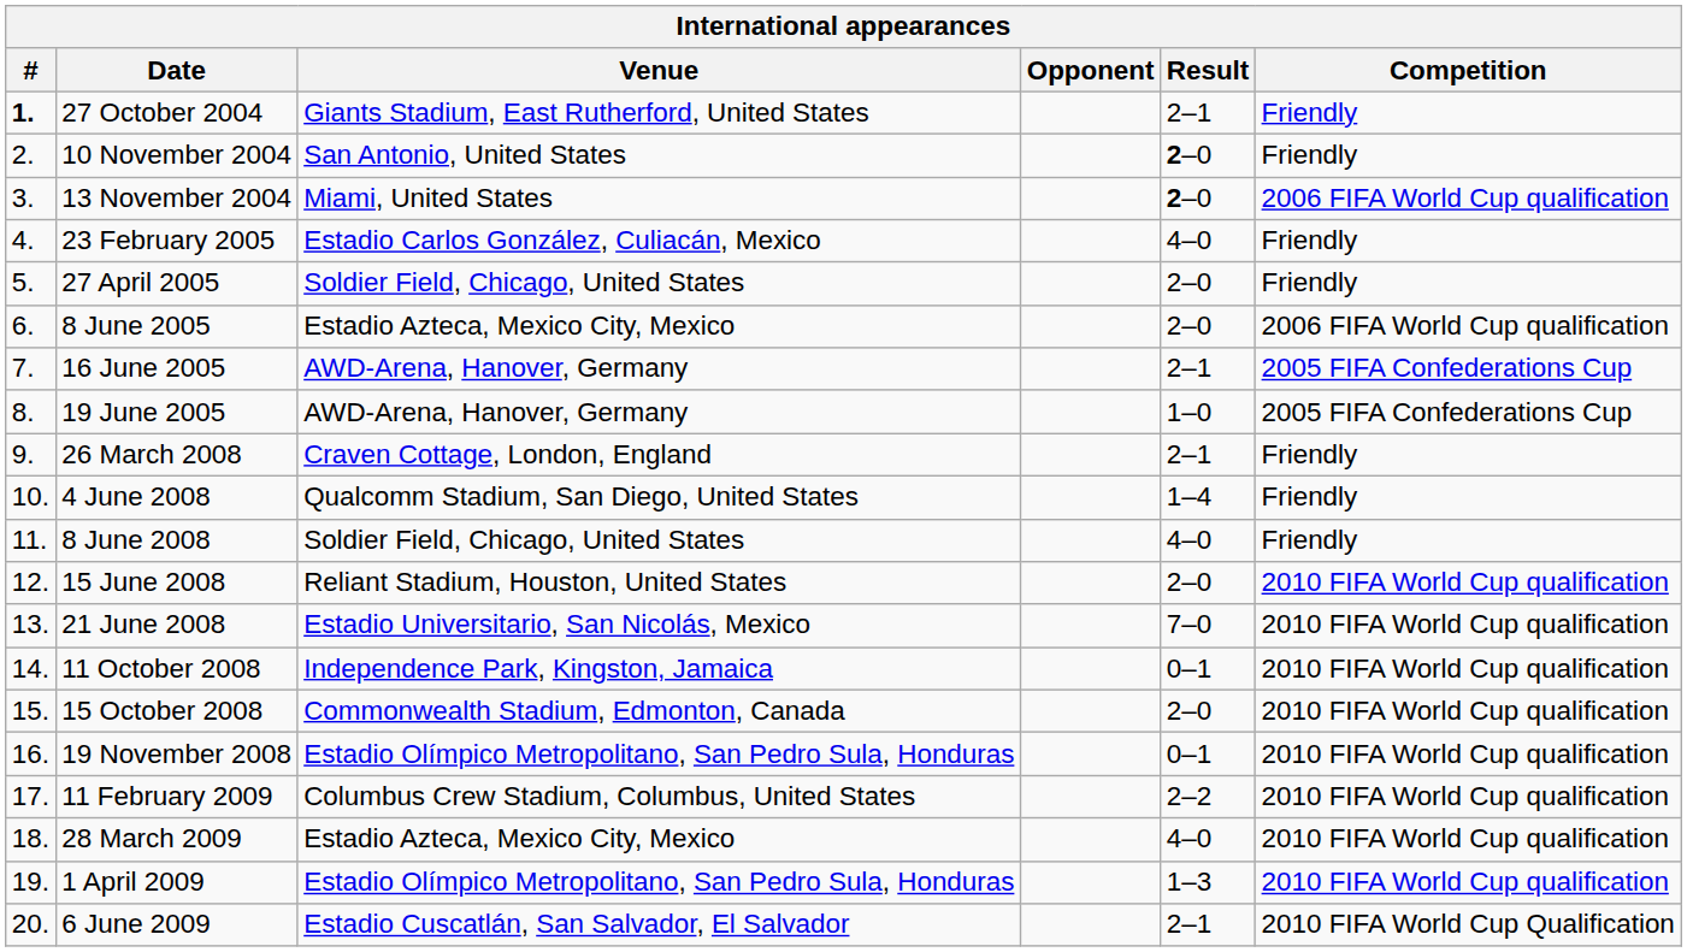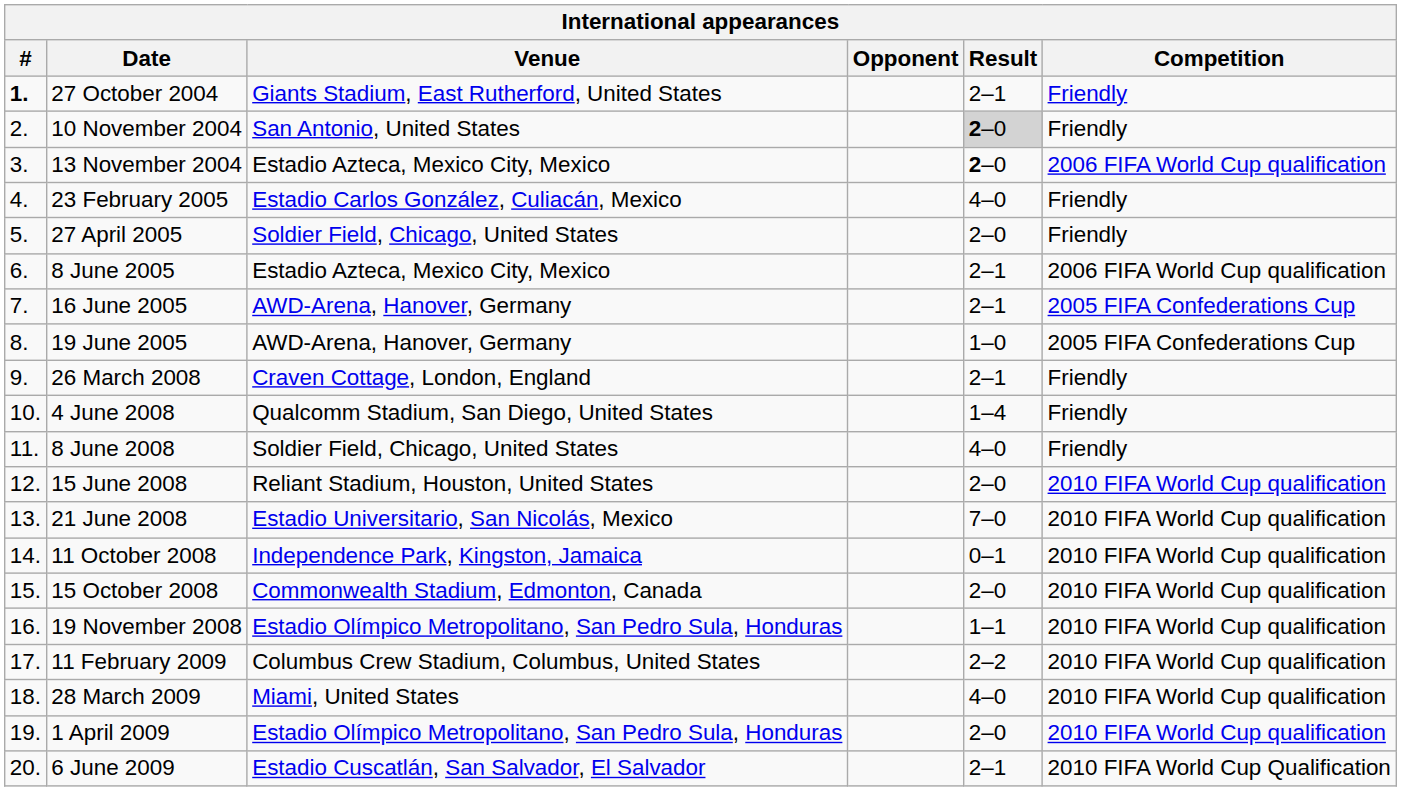10 November 2004 | Result: no background -> lightgrey background
13 November 2004 | Venue: Miami, United States -> Estadio Azteca, Mexico City, Mexico
8 June 2005 | Result: 2–0 -> 2–1
19 November 2008 | Result: 0–1 -> 1–1
28 March 2009 | Venue: Estadio Azteca, Mexico City, Mexico -> Miami, United States
1 April 2009 | Result: 1–3 -> 2–0
